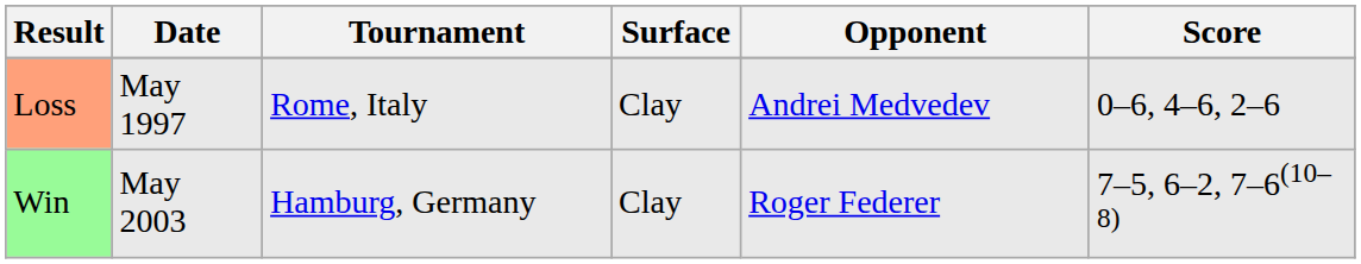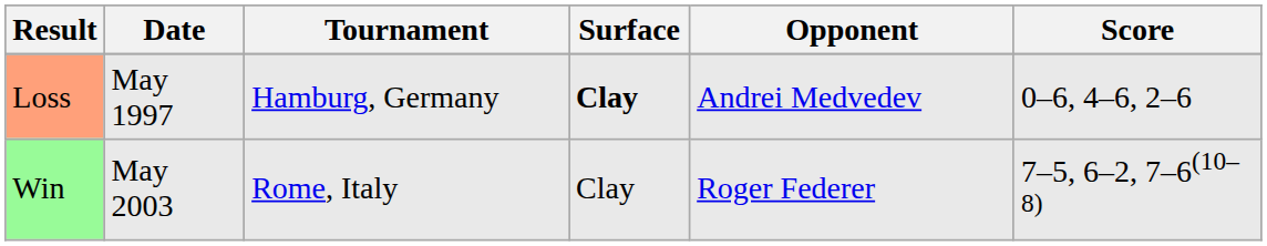Loss | Tournament: Rome, Italy -> Hamburg, Germany
Loss | Surface: normal -> bold
Win | Tournament: Hamburg, Germany -> Rome, Italy
